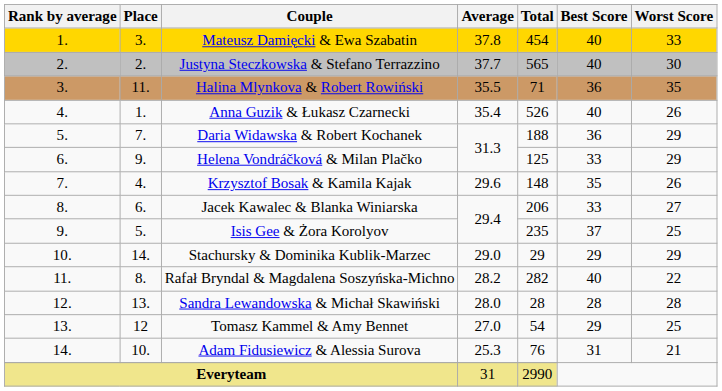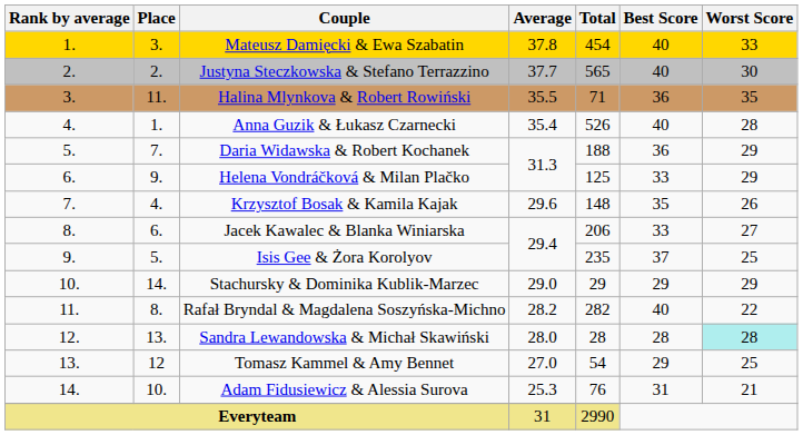Anna Guzik & Łukasz Czarnecki | Worst Score: 26 -> 28
Sandra Lewandowska & Michał Skawiński | Worst Score: no background -> paleturquoise background
